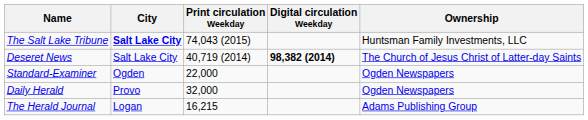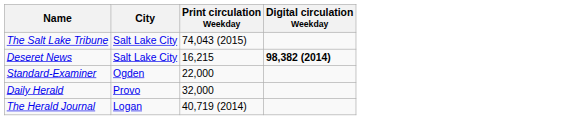- column: Ownership | Huntsman Family Investments, LLC | The Church of Jesus Christ of Latter-day Saints | Ogden Newspapers | Ogden Newspapers | Adams Publishing Group
The Salt Lake Tribune | City: bold -> normal
Deseret News | Print circulation Weekday: 40,719 (2014) -> 16,215
The Herald Journal | Print circulation Weekday: 16,215 -> 40,719 (2014)
